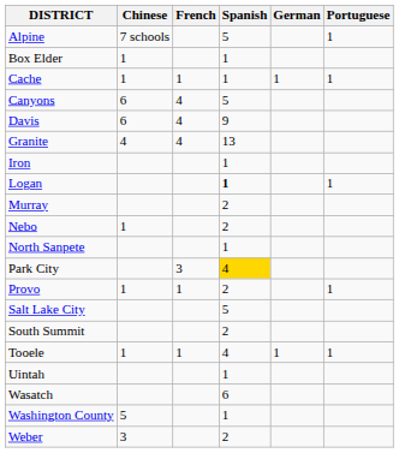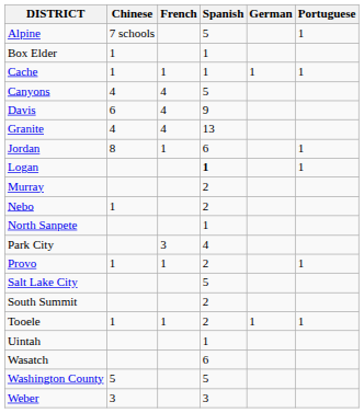Canyons | Chinese: 6 -> 4
- row: Iron | 1
+ row: Jordan | 8 | 1 | 6 | 1
Park City | Spanish: gold background -> no background
Tooele | Spanish: 4 -> 2
Washington County | Spanish: 1 -> 5
Weber | Spanish: 2 -> 3
